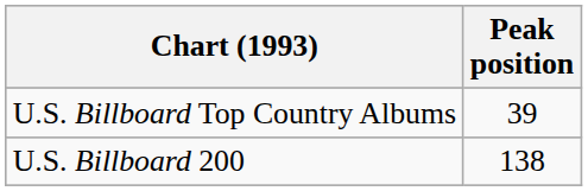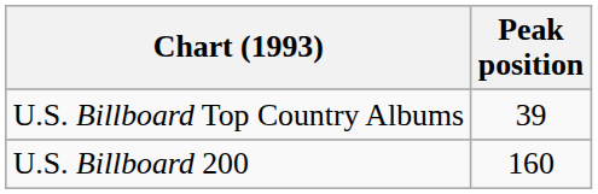U.S. Billboard 200 | Peak position: 138 -> 160
